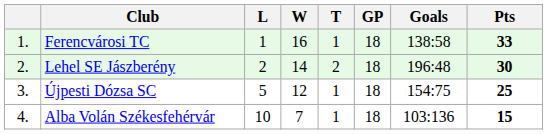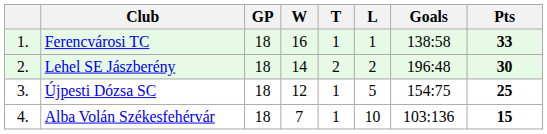columns swapped: GP <-> L
